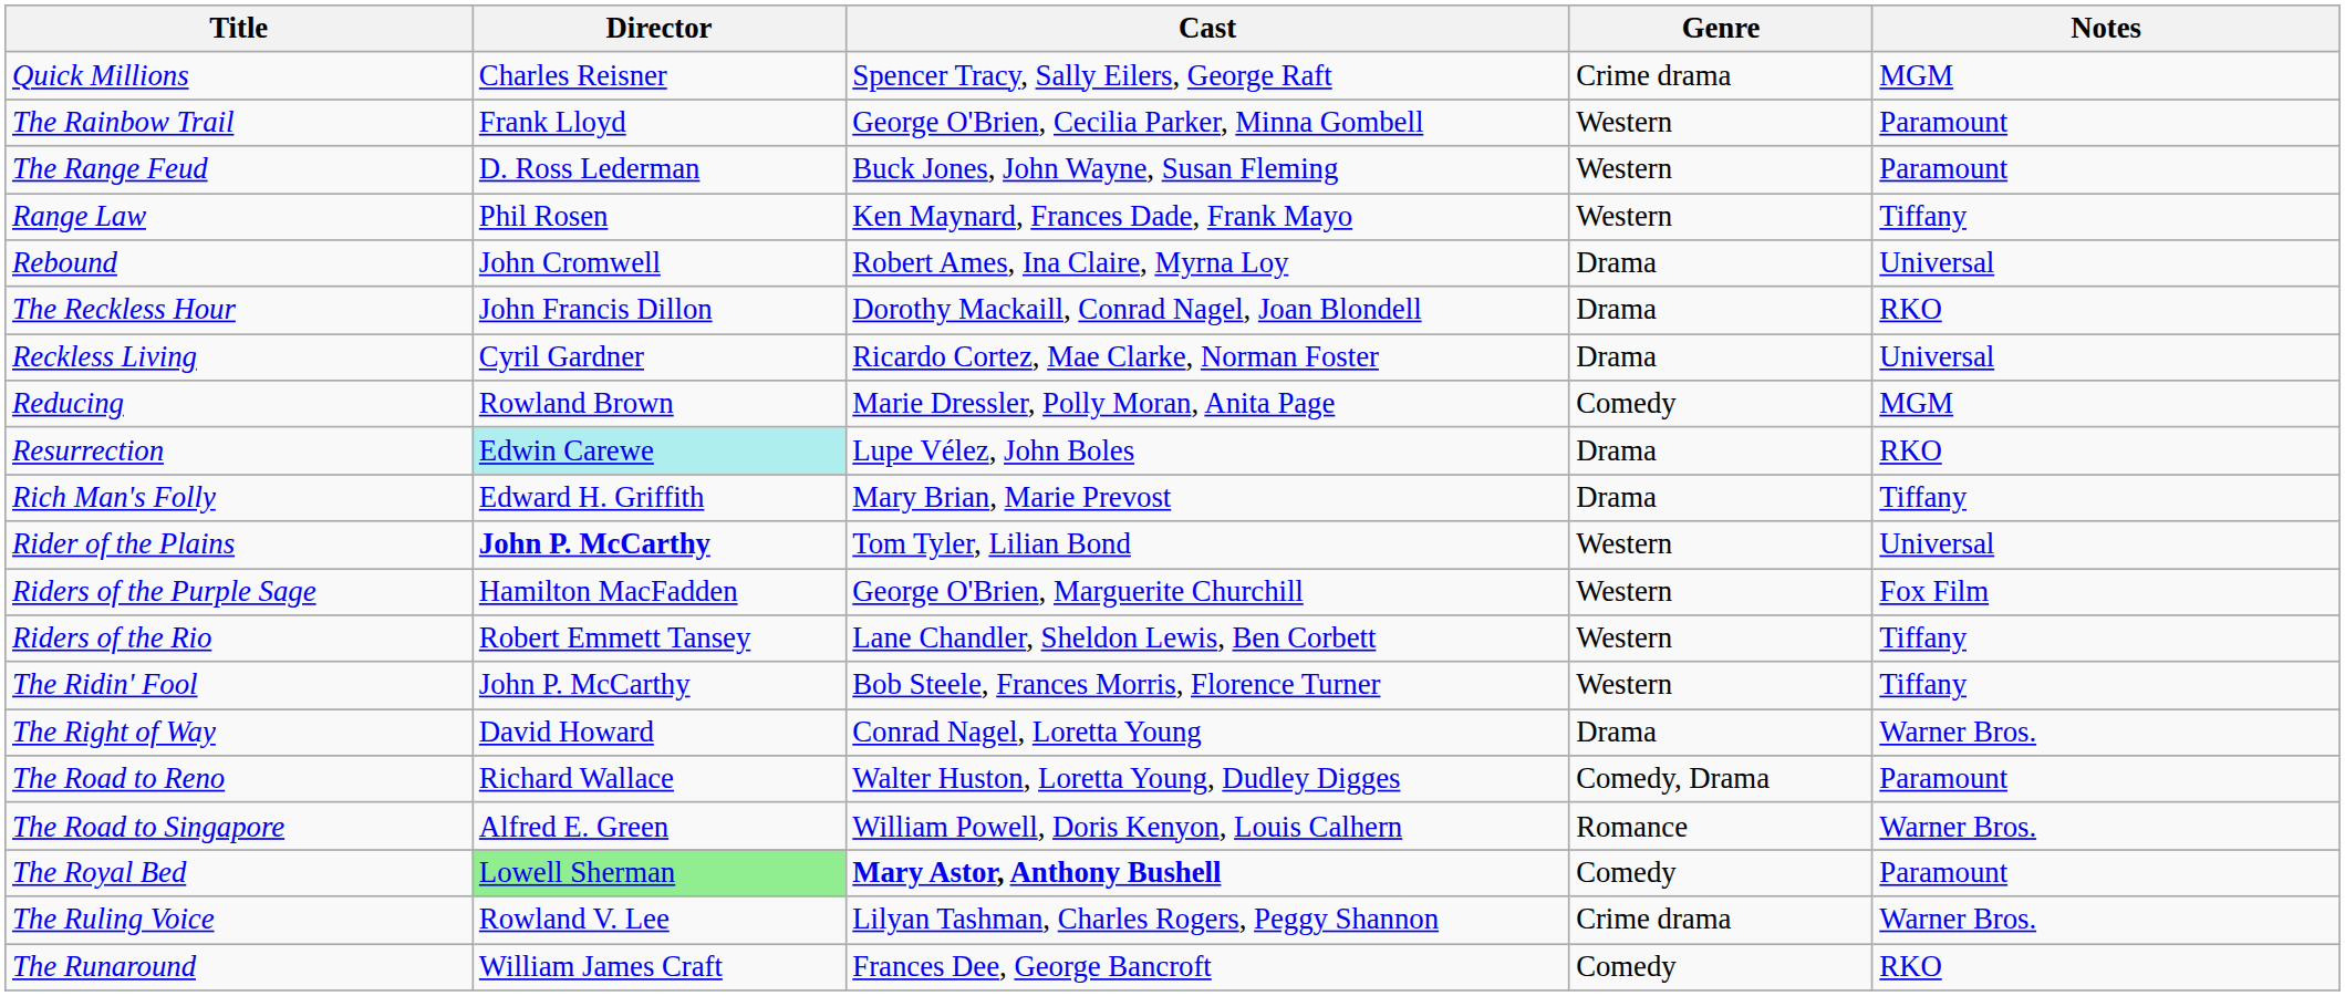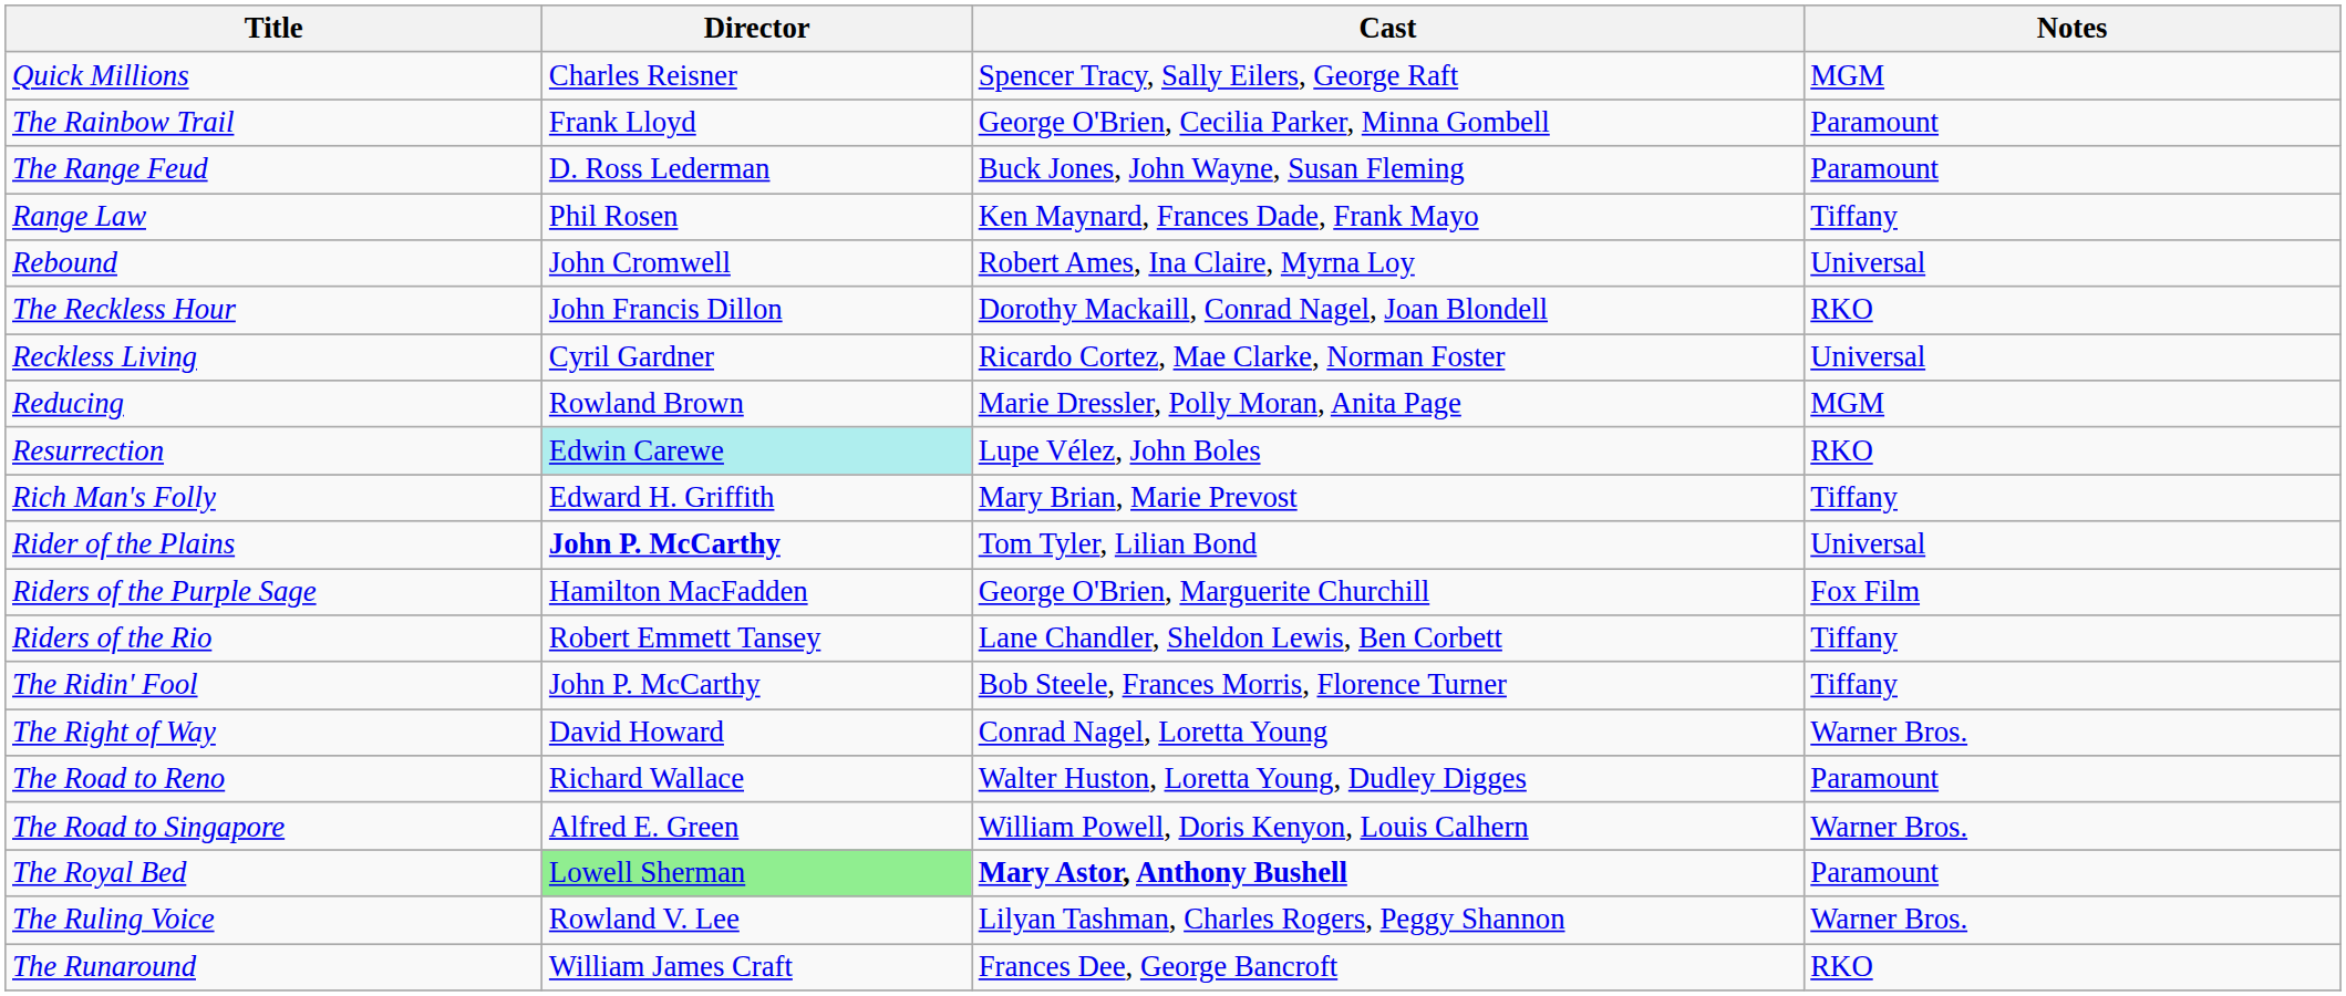- column: Genre | Crime drama | Western | Western | Western | Drama | Drama | Drama | Comedy | Drama | Drama | Western | Western | Western | Western | Drama | Comedy, Drama | Romance | Comedy | Crime drama | Comedy
